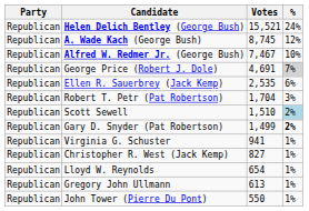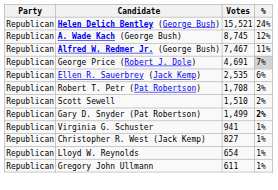Alfred W. Redmer Jr. (George Bush) | %: 10% -> 11%
Robert T. Petr (Pat Robertson) | Votes: 1,704 -> 1,708
Scott Sewell | %: lightblue background -> no background
Gregory John Ullmann | Votes: 613 -> 611
- row: Republican | John Tower (Pierre Du Pont) | 550 | 1%
